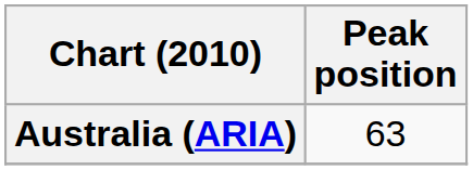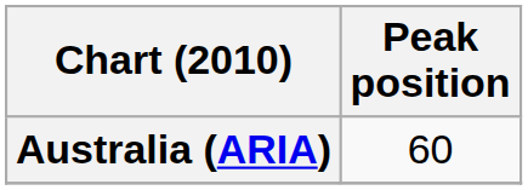Australia (ARIA) | Peak position: 63 -> 60
